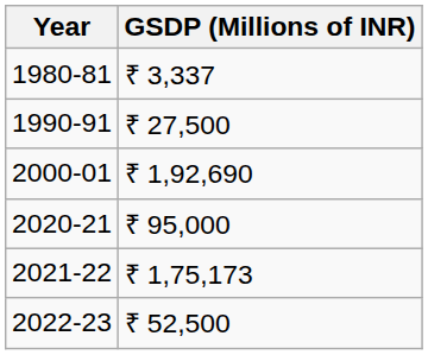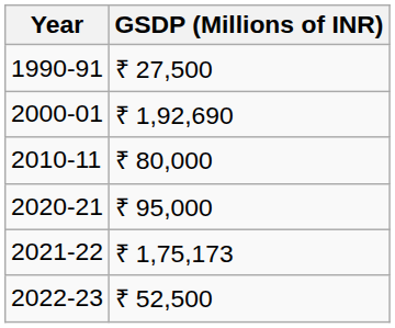- row: 1980-81 | ₹ 3,337
+ row: 2010-11 | ₹ 80,000
